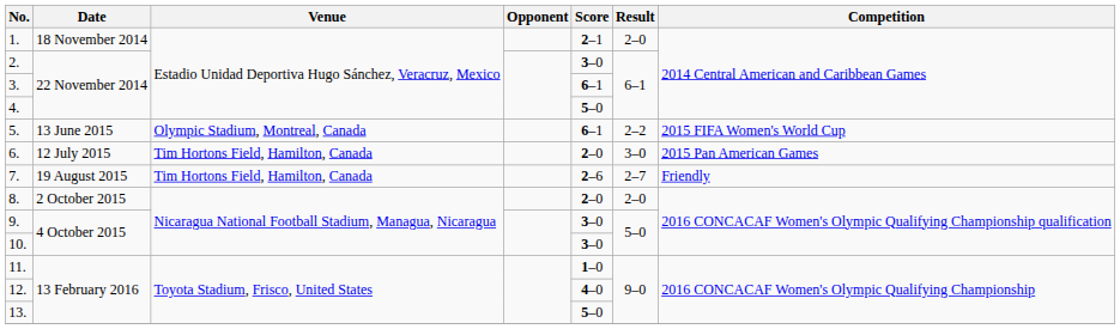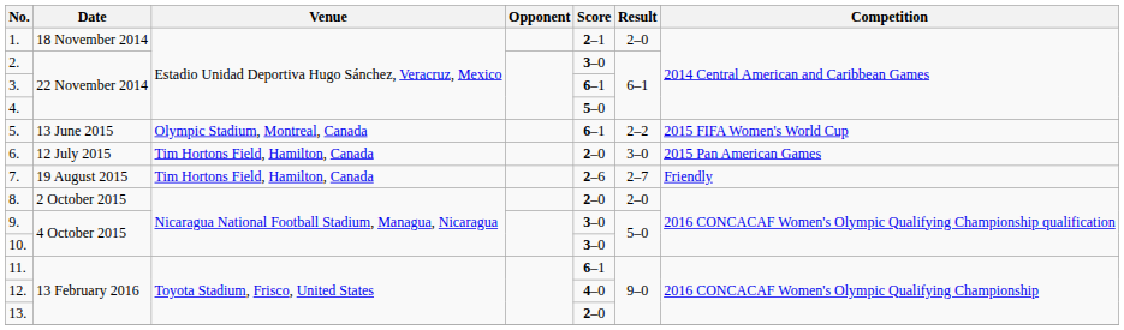11. | Score: 1–0 -> 6–1
13. | Score: 5–0 -> 2–0
